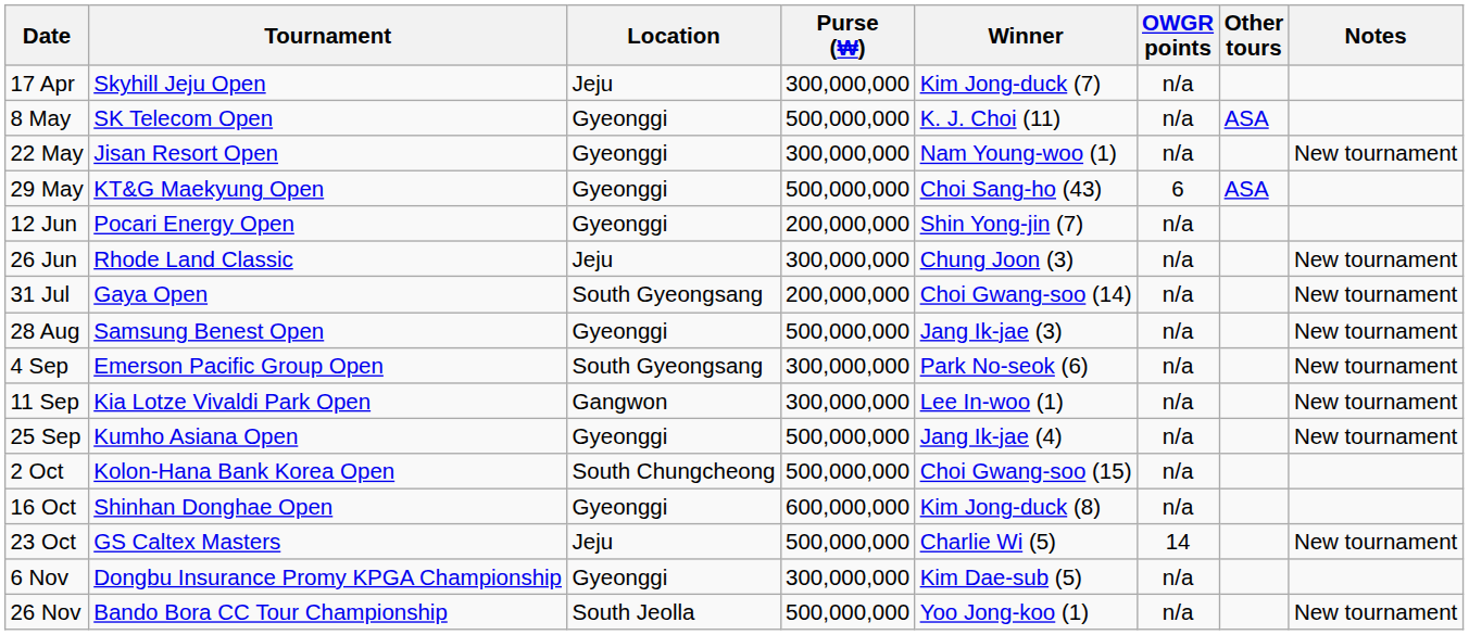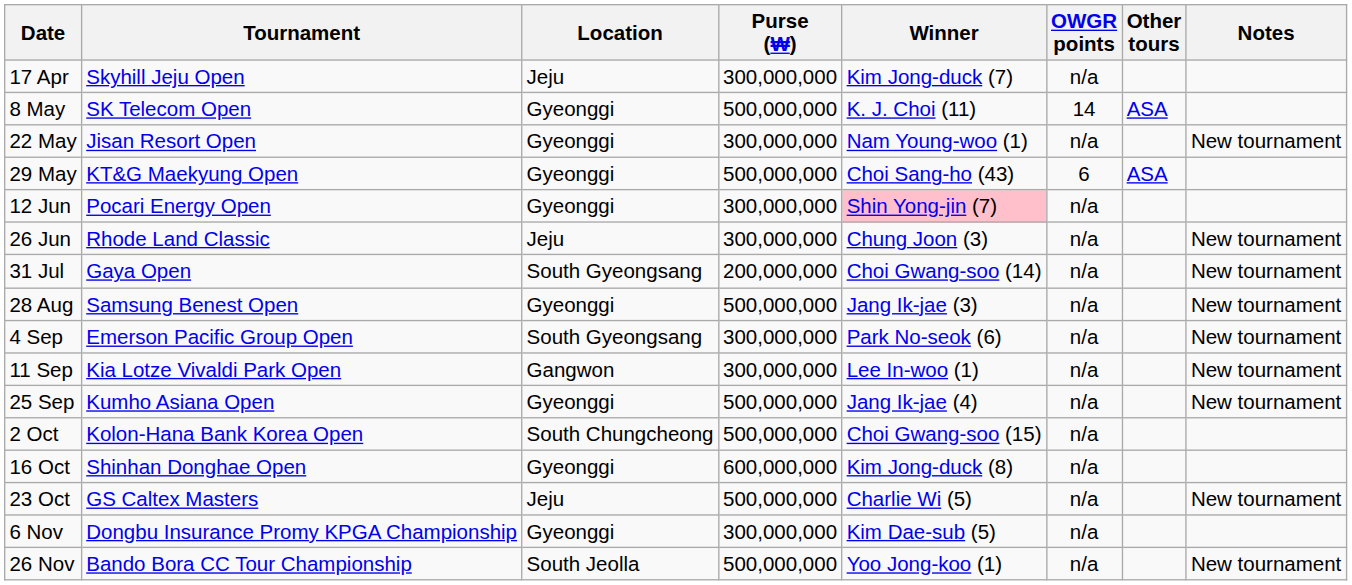8 May | OWGR points: n/a -> 14
12 Jun | Purse (₩): 200,000,000 -> 300,000,000
12 Jun | Winner: no background -> pink background
23 Oct | OWGR points: 14 -> n/a
